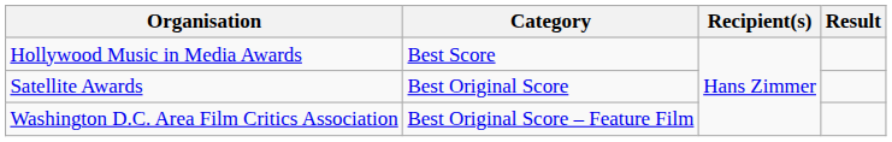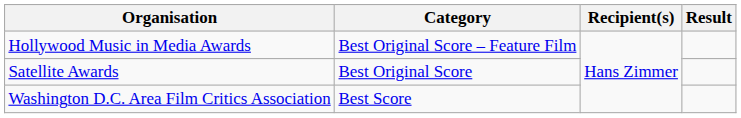Hollywood Music in Media Awards | Category: Best Score -> Best Original Score – Feature Film
Washington D.C. Area Film Critics Association | Category: Best Original Score – Feature Film -> Best Score
